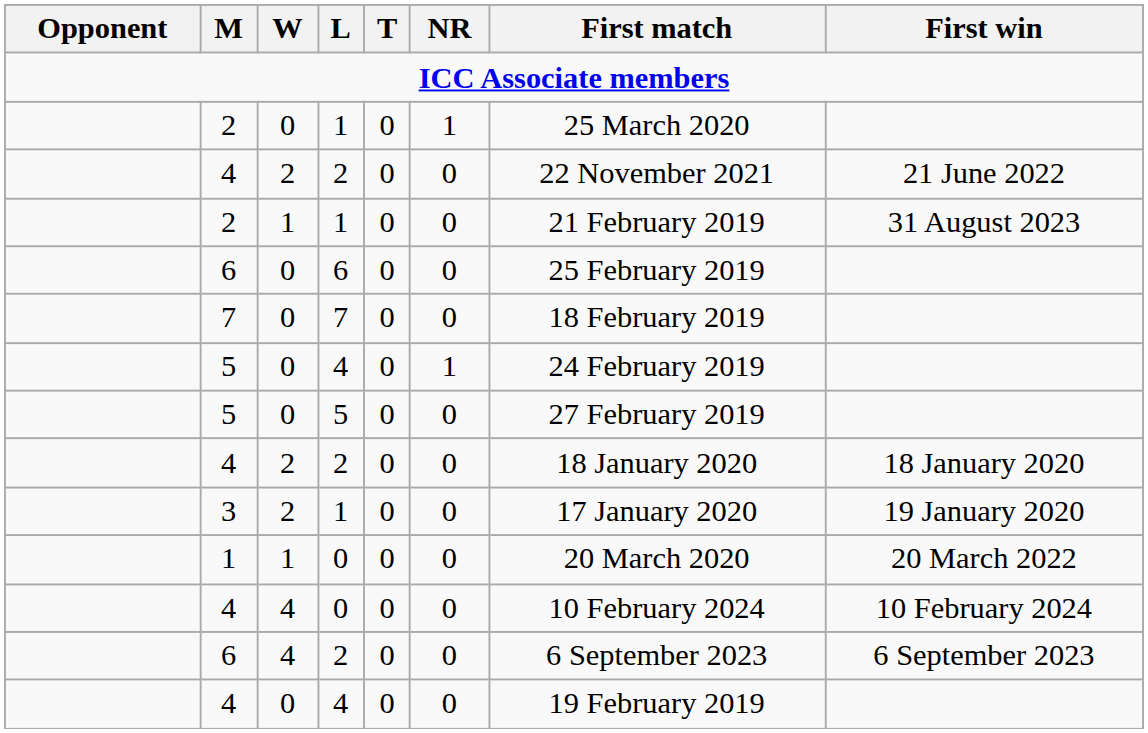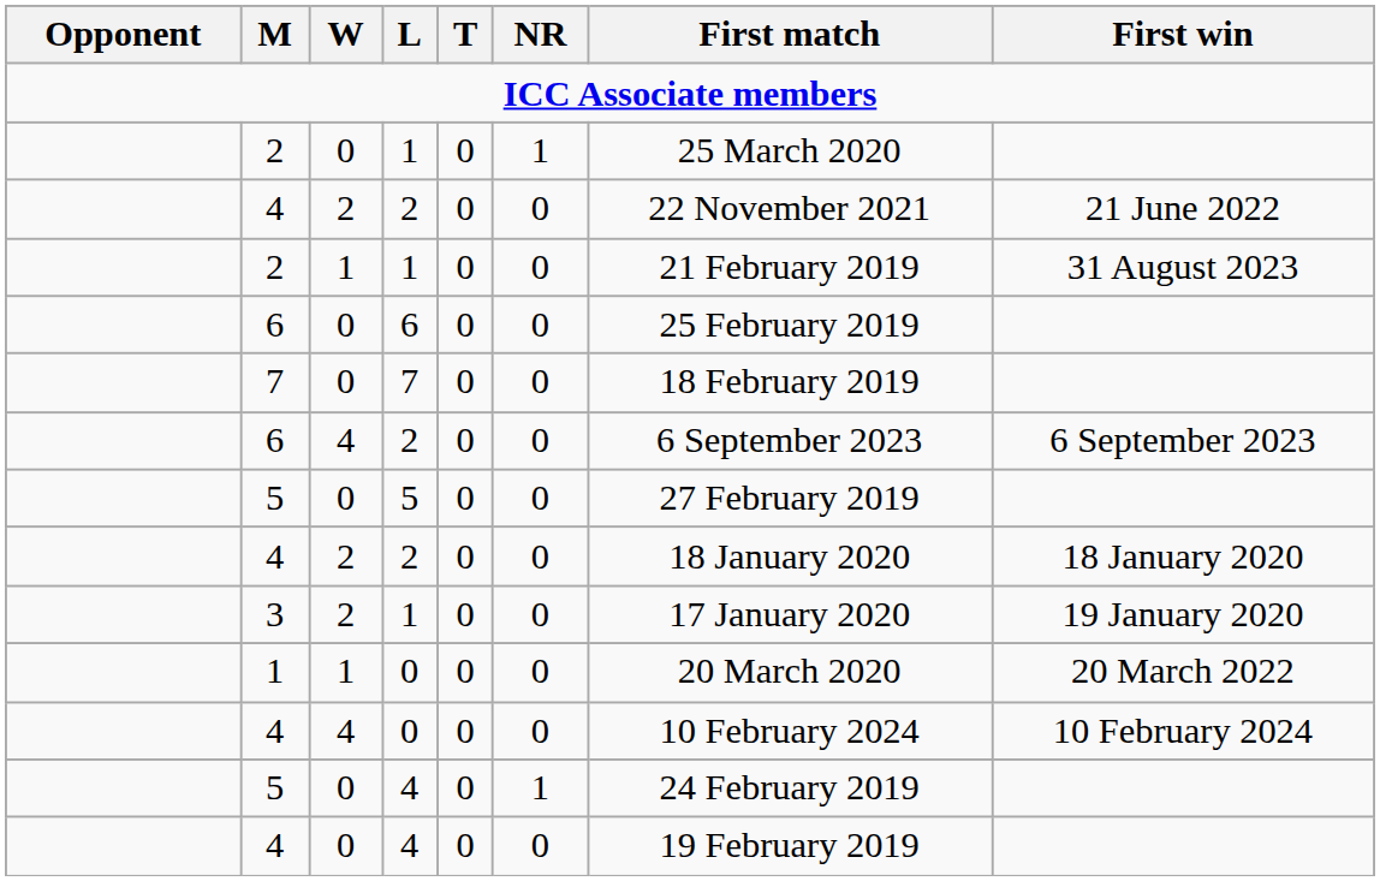rows swapped: 6 / 2 <-> 5 / 4
